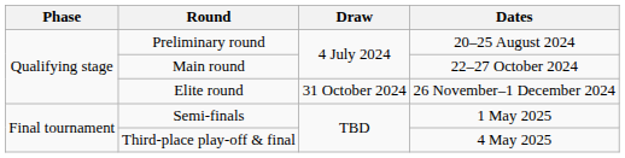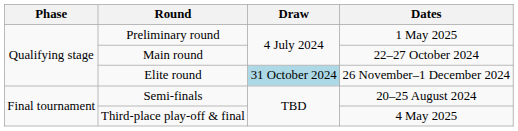Preliminary round | Dates: 20–25 August 2024 -> 1 May 2025
Elite round | Draw: no background -> lightblue background
Semi-finals | Dates: 1 May 2025 -> 20–25 August 2024
